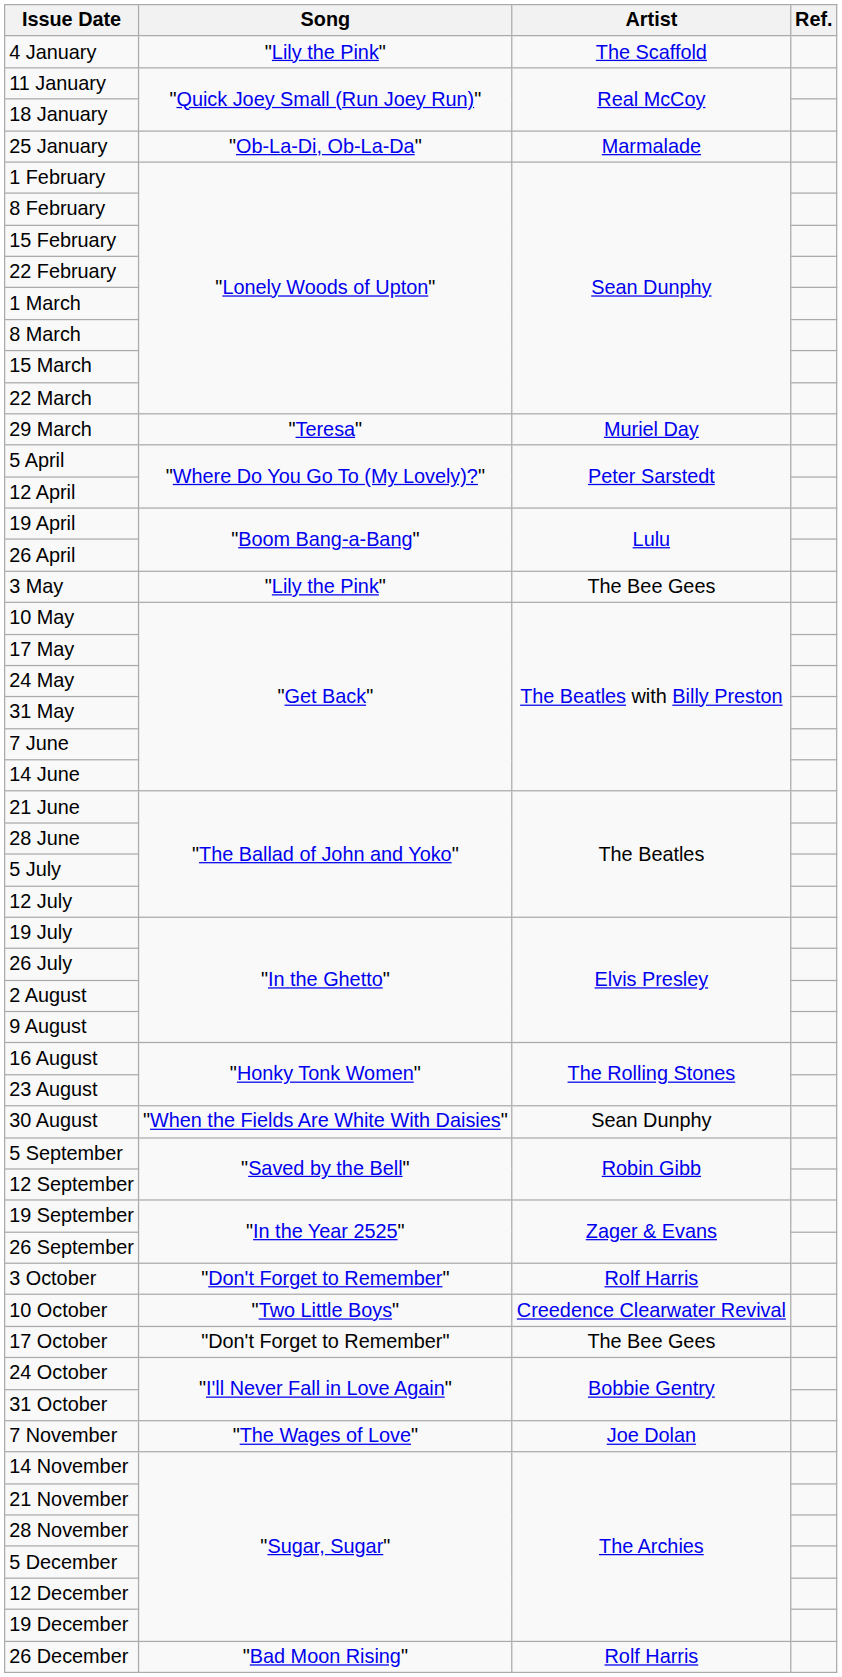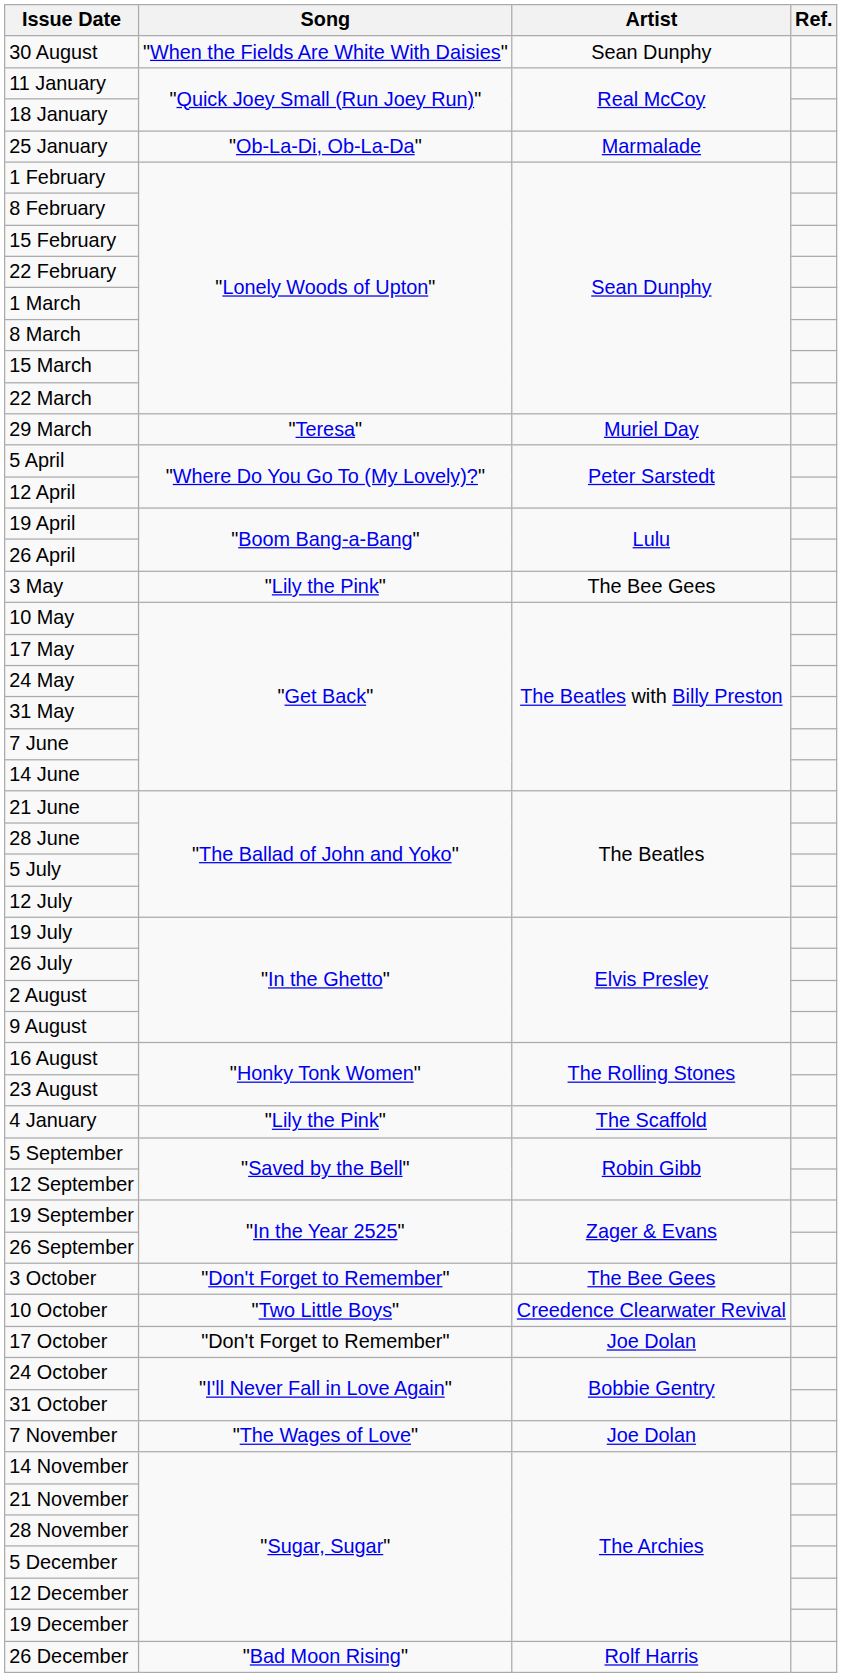rows swapped: 4 January <-> 30 August
3 October | Artist: Rolf Harris -> The Bee Gees
17 October | Artist: The Bee Gees -> Joe Dolan
